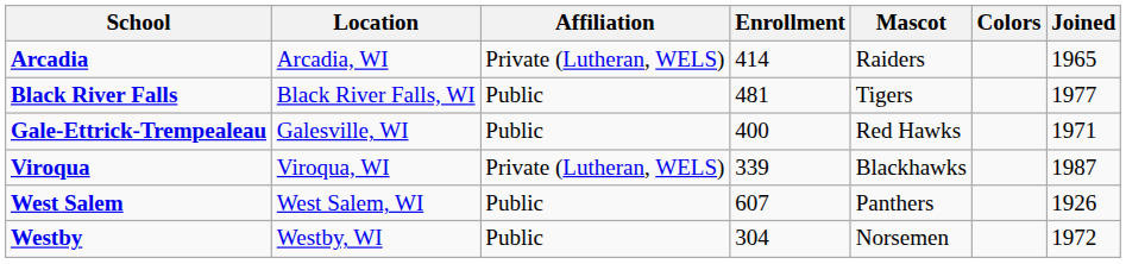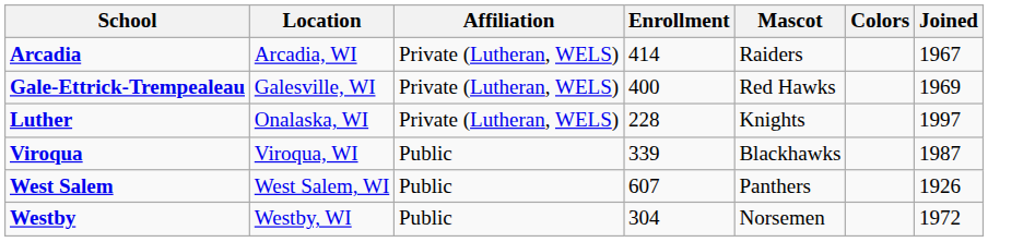Arcadia | Joined: 1965 -> 1967
- row: Black River Falls | Black River Falls, WI | Public | 481 | Tigers | 1977
Gale-Ettrick-Trempealeau | Affiliation: Public -> Private (Lutheran, WELS)
Gale-Ettrick-Trempealeau | Joined: 1971 -> 1969
+ row: Luther | Onalaska, WI | Private (Lutheran, WELS) | 228 | Knights | 1997
Viroqua | Affiliation: Private (Lutheran, WELS) -> Public
